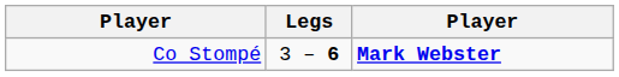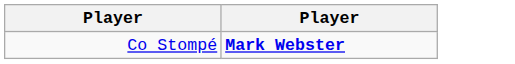- column: Legs | 3 – 6
